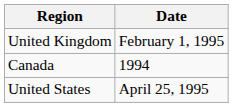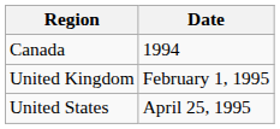rows swapped: Canada <-> United Kingdom
